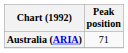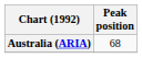Australia (ARIA) | Peak position: 71 -> 68
